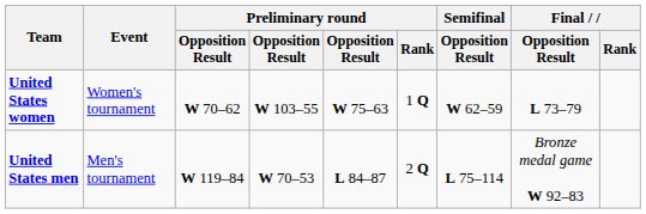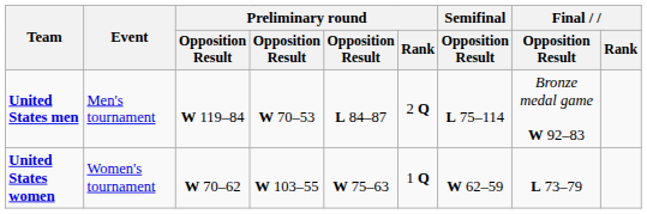rows swapped: United States men <-> United States women
